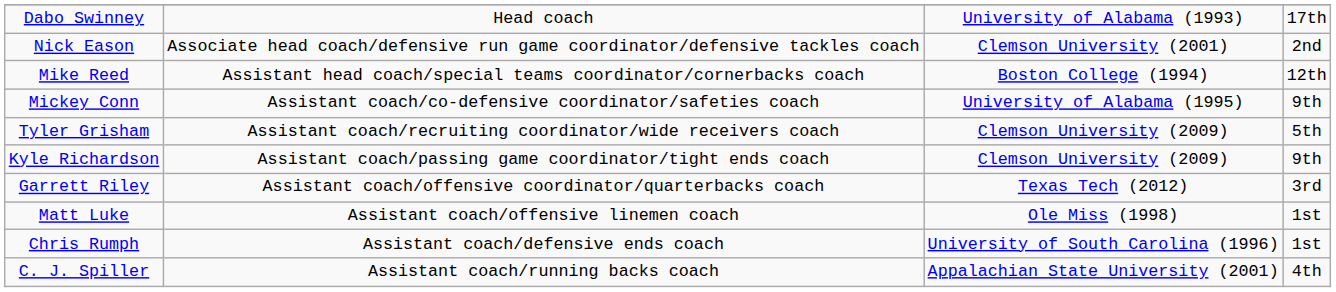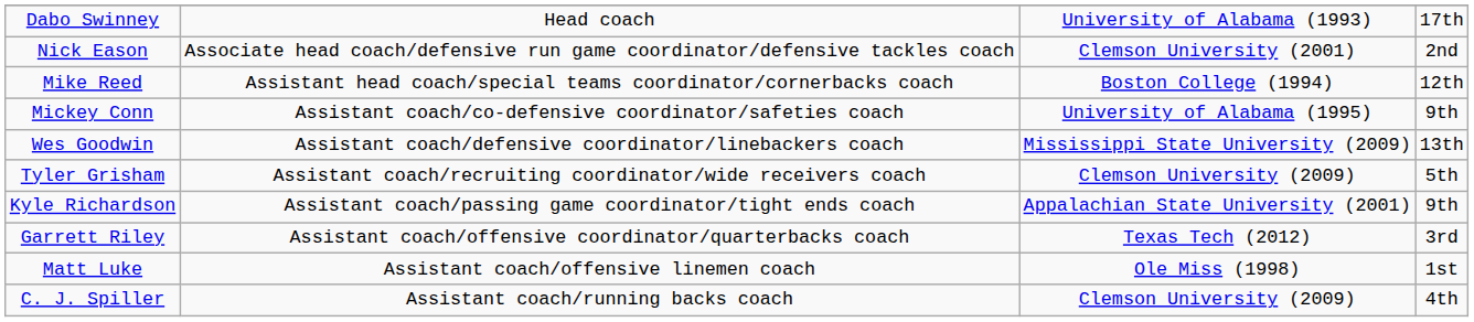+ row: Wes Goodwin | Assistant coach/defensive coordinator/linebackers coach | Mississippi State University (2009) | 13th
Kyle Richardson | column 3: Clemson University (2009) -> Appalachian State University (2001)
- row: Chris Rumph | Assistant coach/defensive ends coach | University of South Carolina (1996) | 1st
C. J. Spiller | column 3: Appalachian State University (2001) -> Clemson University (2009)
